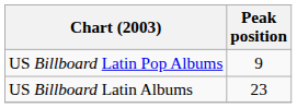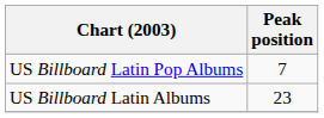US Billboard Latin Pop Albums | Peak position: 9 -> 7
